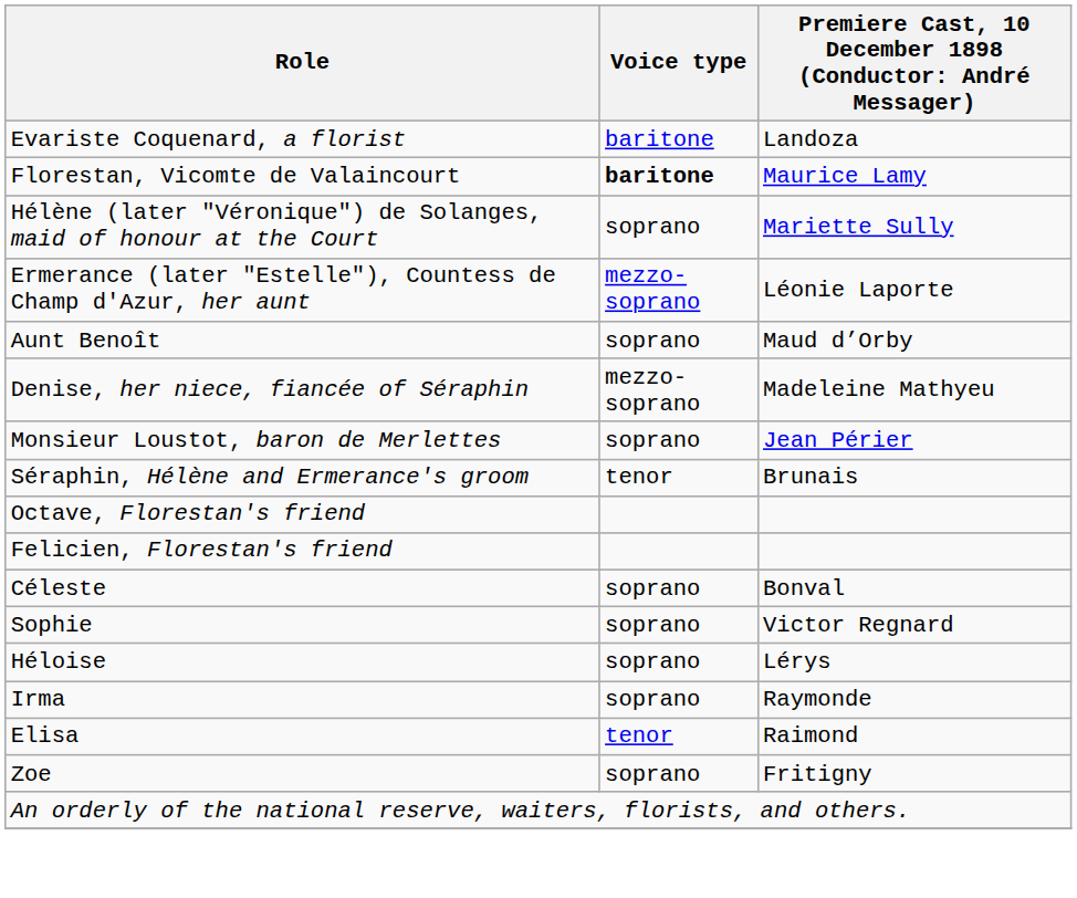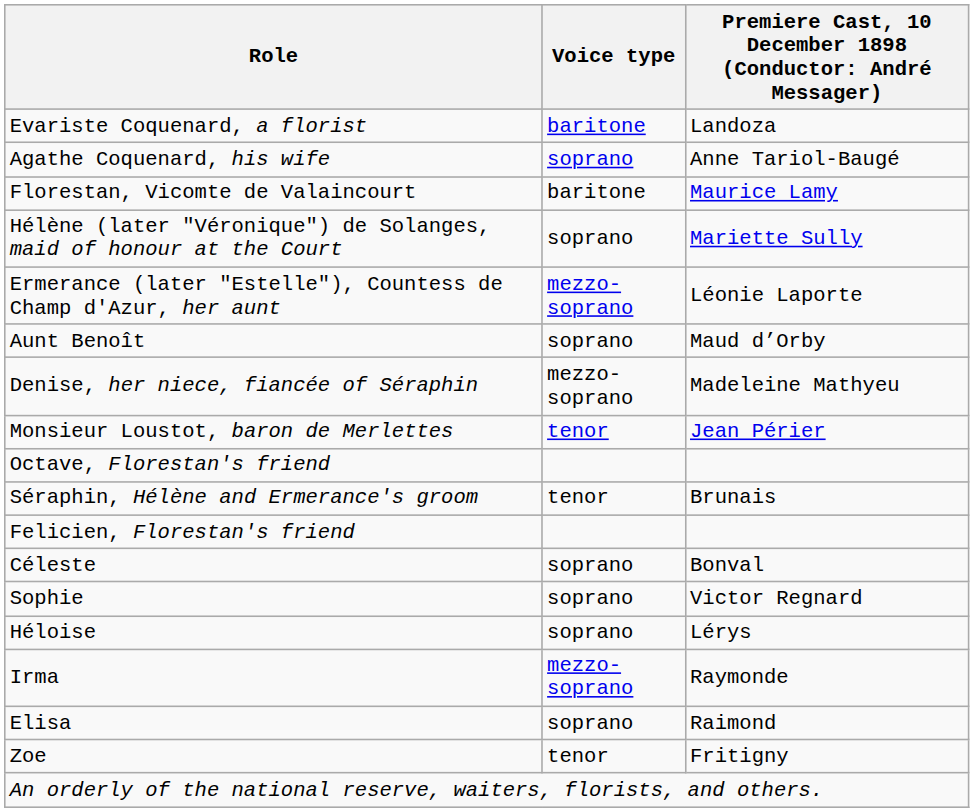+ row: Agathe Coquenard, his wife | soprano | Anne Tariol-Baugé
Florestan, Vicomte de Valaincourt | Voice type: bold -> normal
Monsieur Loustot, baron de Merlettes | Voice type: soprano -> tenor
rows swapped: Séraphin, Hélène and Ermerance's groom <-> Octave, Florestan's friend
Irma | Voice type: soprano -> mezzo-soprano
Elisa | Voice type: tenor -> soprano
Zoe | Voice type: soprano -> tenor
